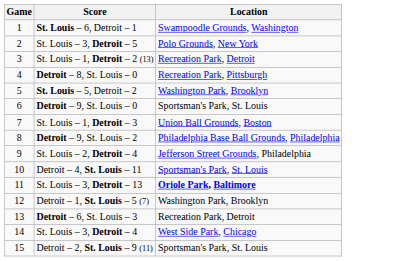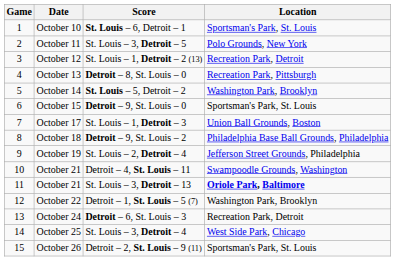+ column: Date | October 10 | October 11 | October 12 | October 13 | October 14 | October 15 | October 17 | October 18 | October 19 | October 21 | October 21 | October 22 | October 24 | October 25 | October 26
St. Louis – 6, Detroit – 1 | Location: Swampoodle Grounds, Washington -> Sportsman's Park, St. Louis
Detroit – 4, St. Louis – 11 | Location: Sportsman's Park, St. Louis -> Swampoodle Grounds, Washington
